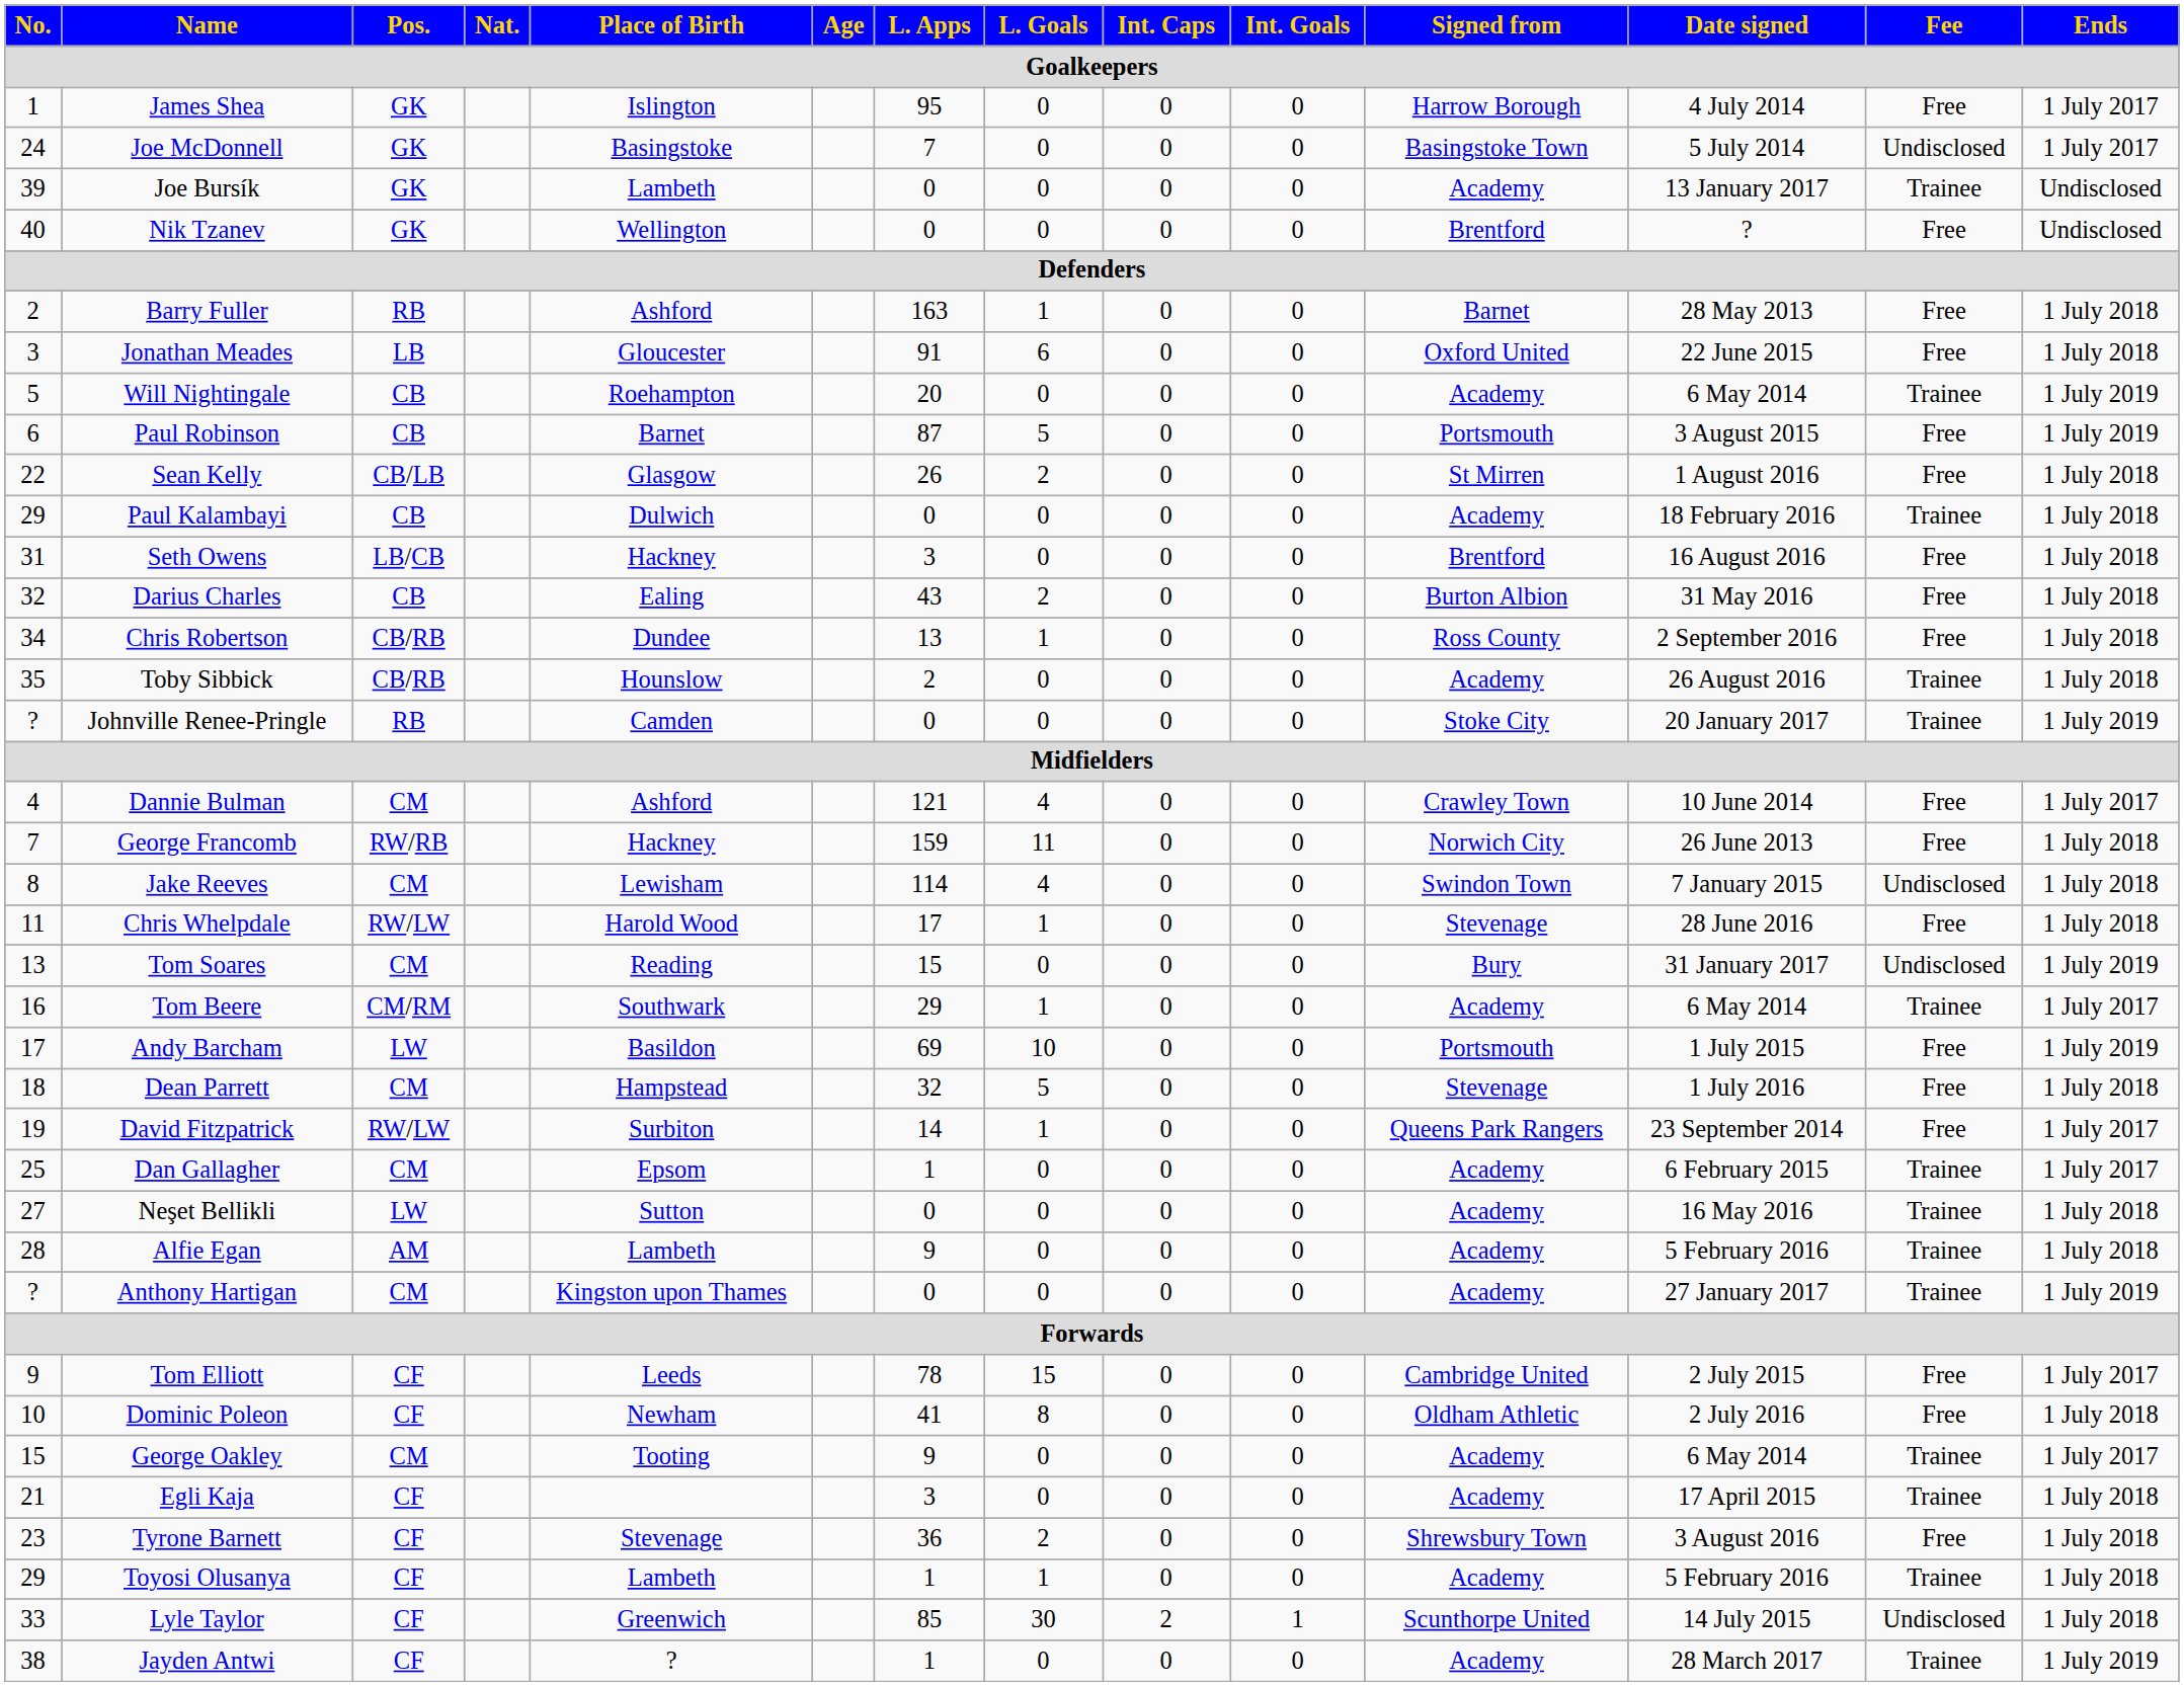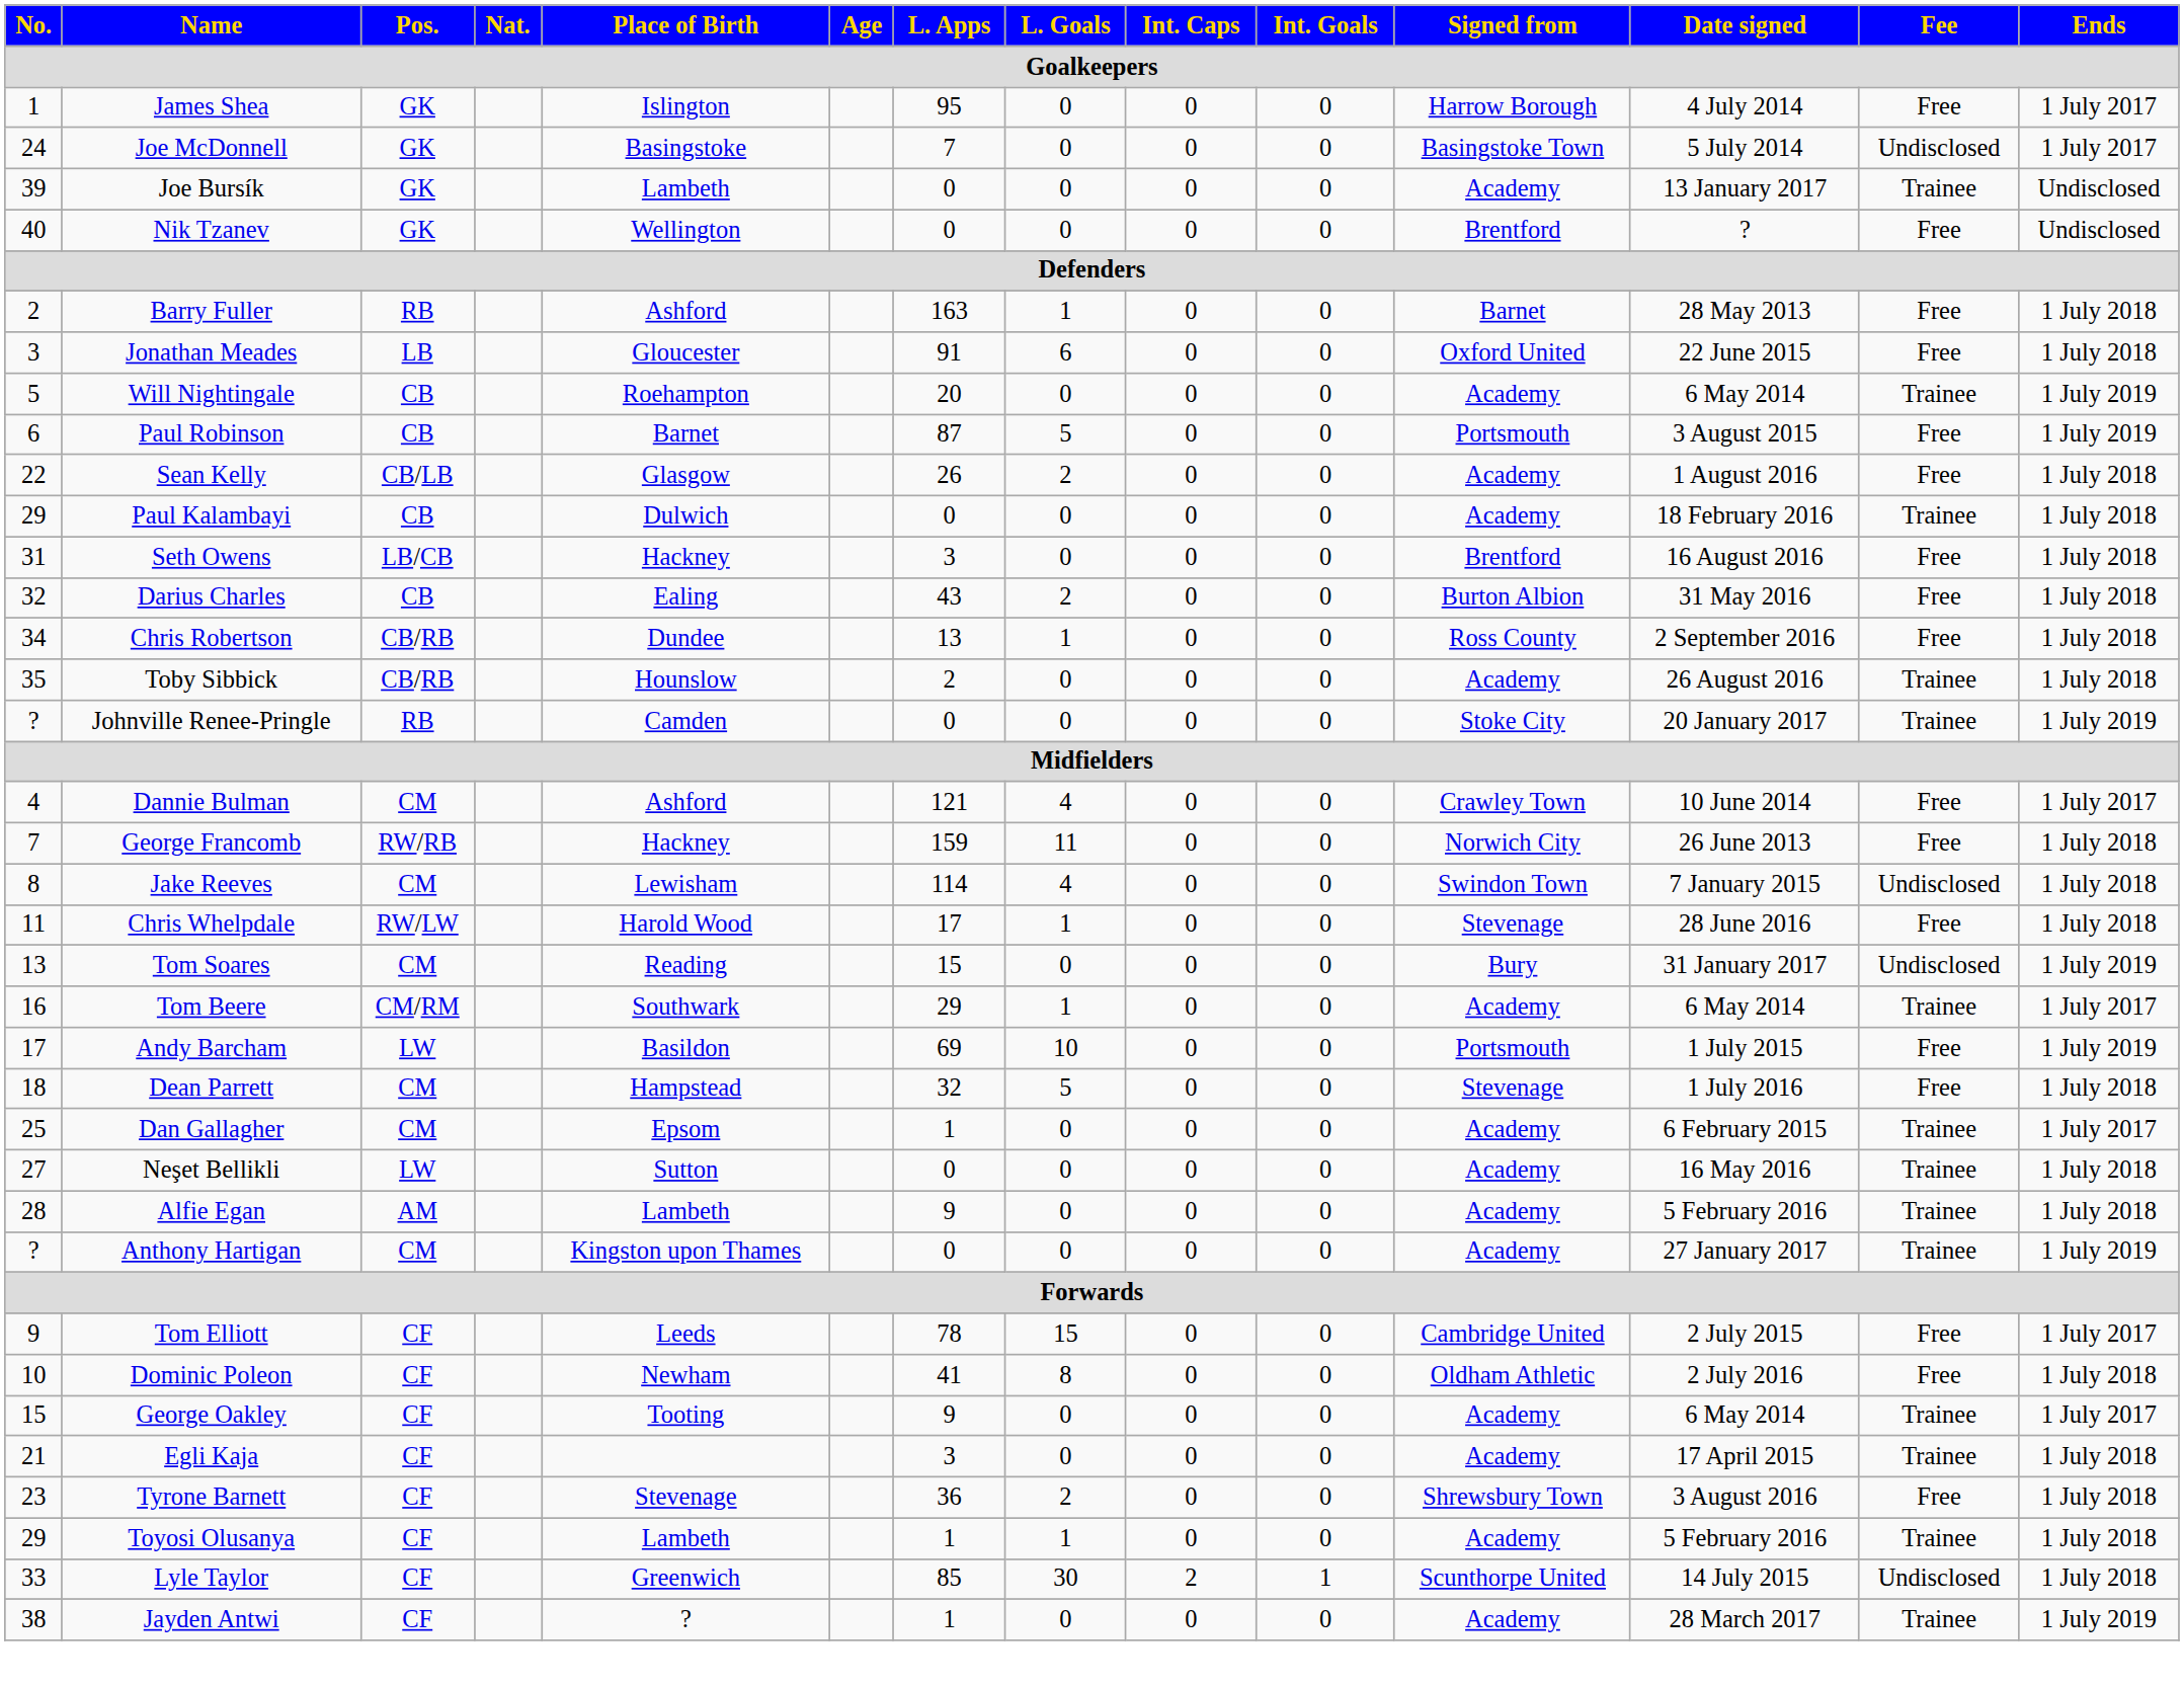Sean Kelly | Signed from: St Mirren -> Academy
- row: 19 | David Fitzpatrick | RW/LW | Surbiton | 14 | 1 | 0 | 0 | Queens Park Rangers | 23 September 2014 | Free | 1 July 2017
George Oakley | Pos.: CM -> CF
